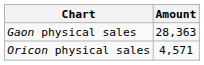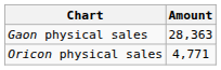Oricon physical sales | Amount: 4,571 -> 4,771
